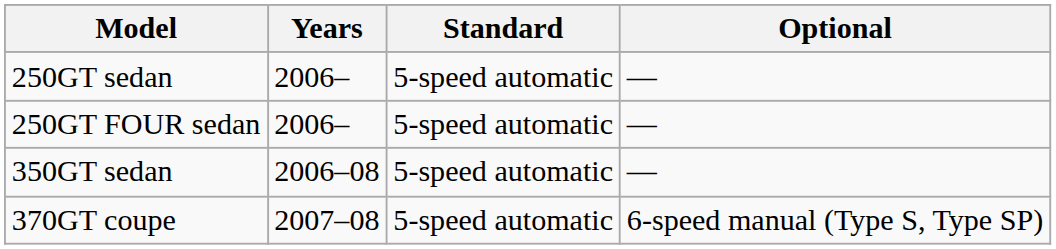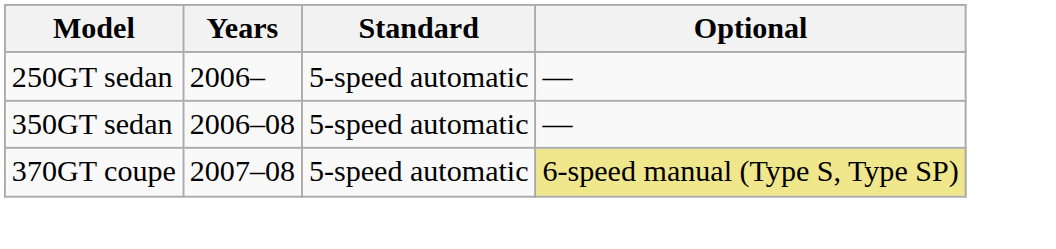- row: 250GT FOUR sedan | 2006– | 5-speed automatic | —
370GT coupe | Optional: no background -> khaki background
